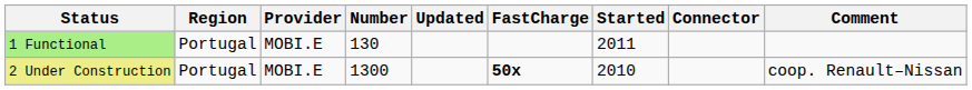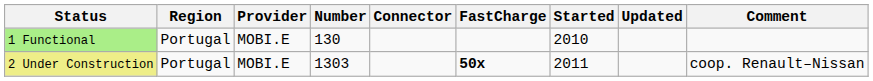columns swapped: Connector <-> Updated
1 Functional | Started: 2011 -> 2010
2 Under Construction | Number: 1300 -> 1303
2 Under Construction | Started: 2010 -> 2011
